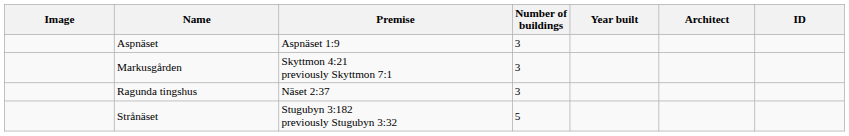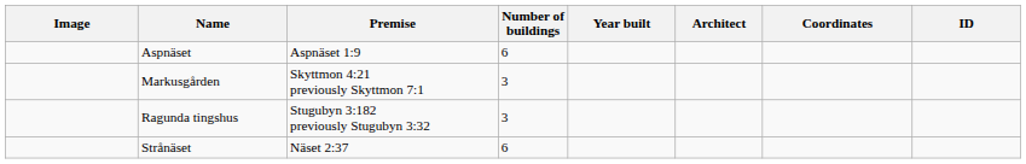+ column: Coordinates
Aspnäset | Number of buildings: 3 -> 6
Ragunda tingshus | Premise: Näset 2:37 -> Stugubyn 3:182 previously Stugubyn 3:32
Strånäset | Premise: Stugubyn 3:182 previously Stugubyn 3:32 -> Näset 2:37
Strånäset | Number of buildings: 5 -> 6
